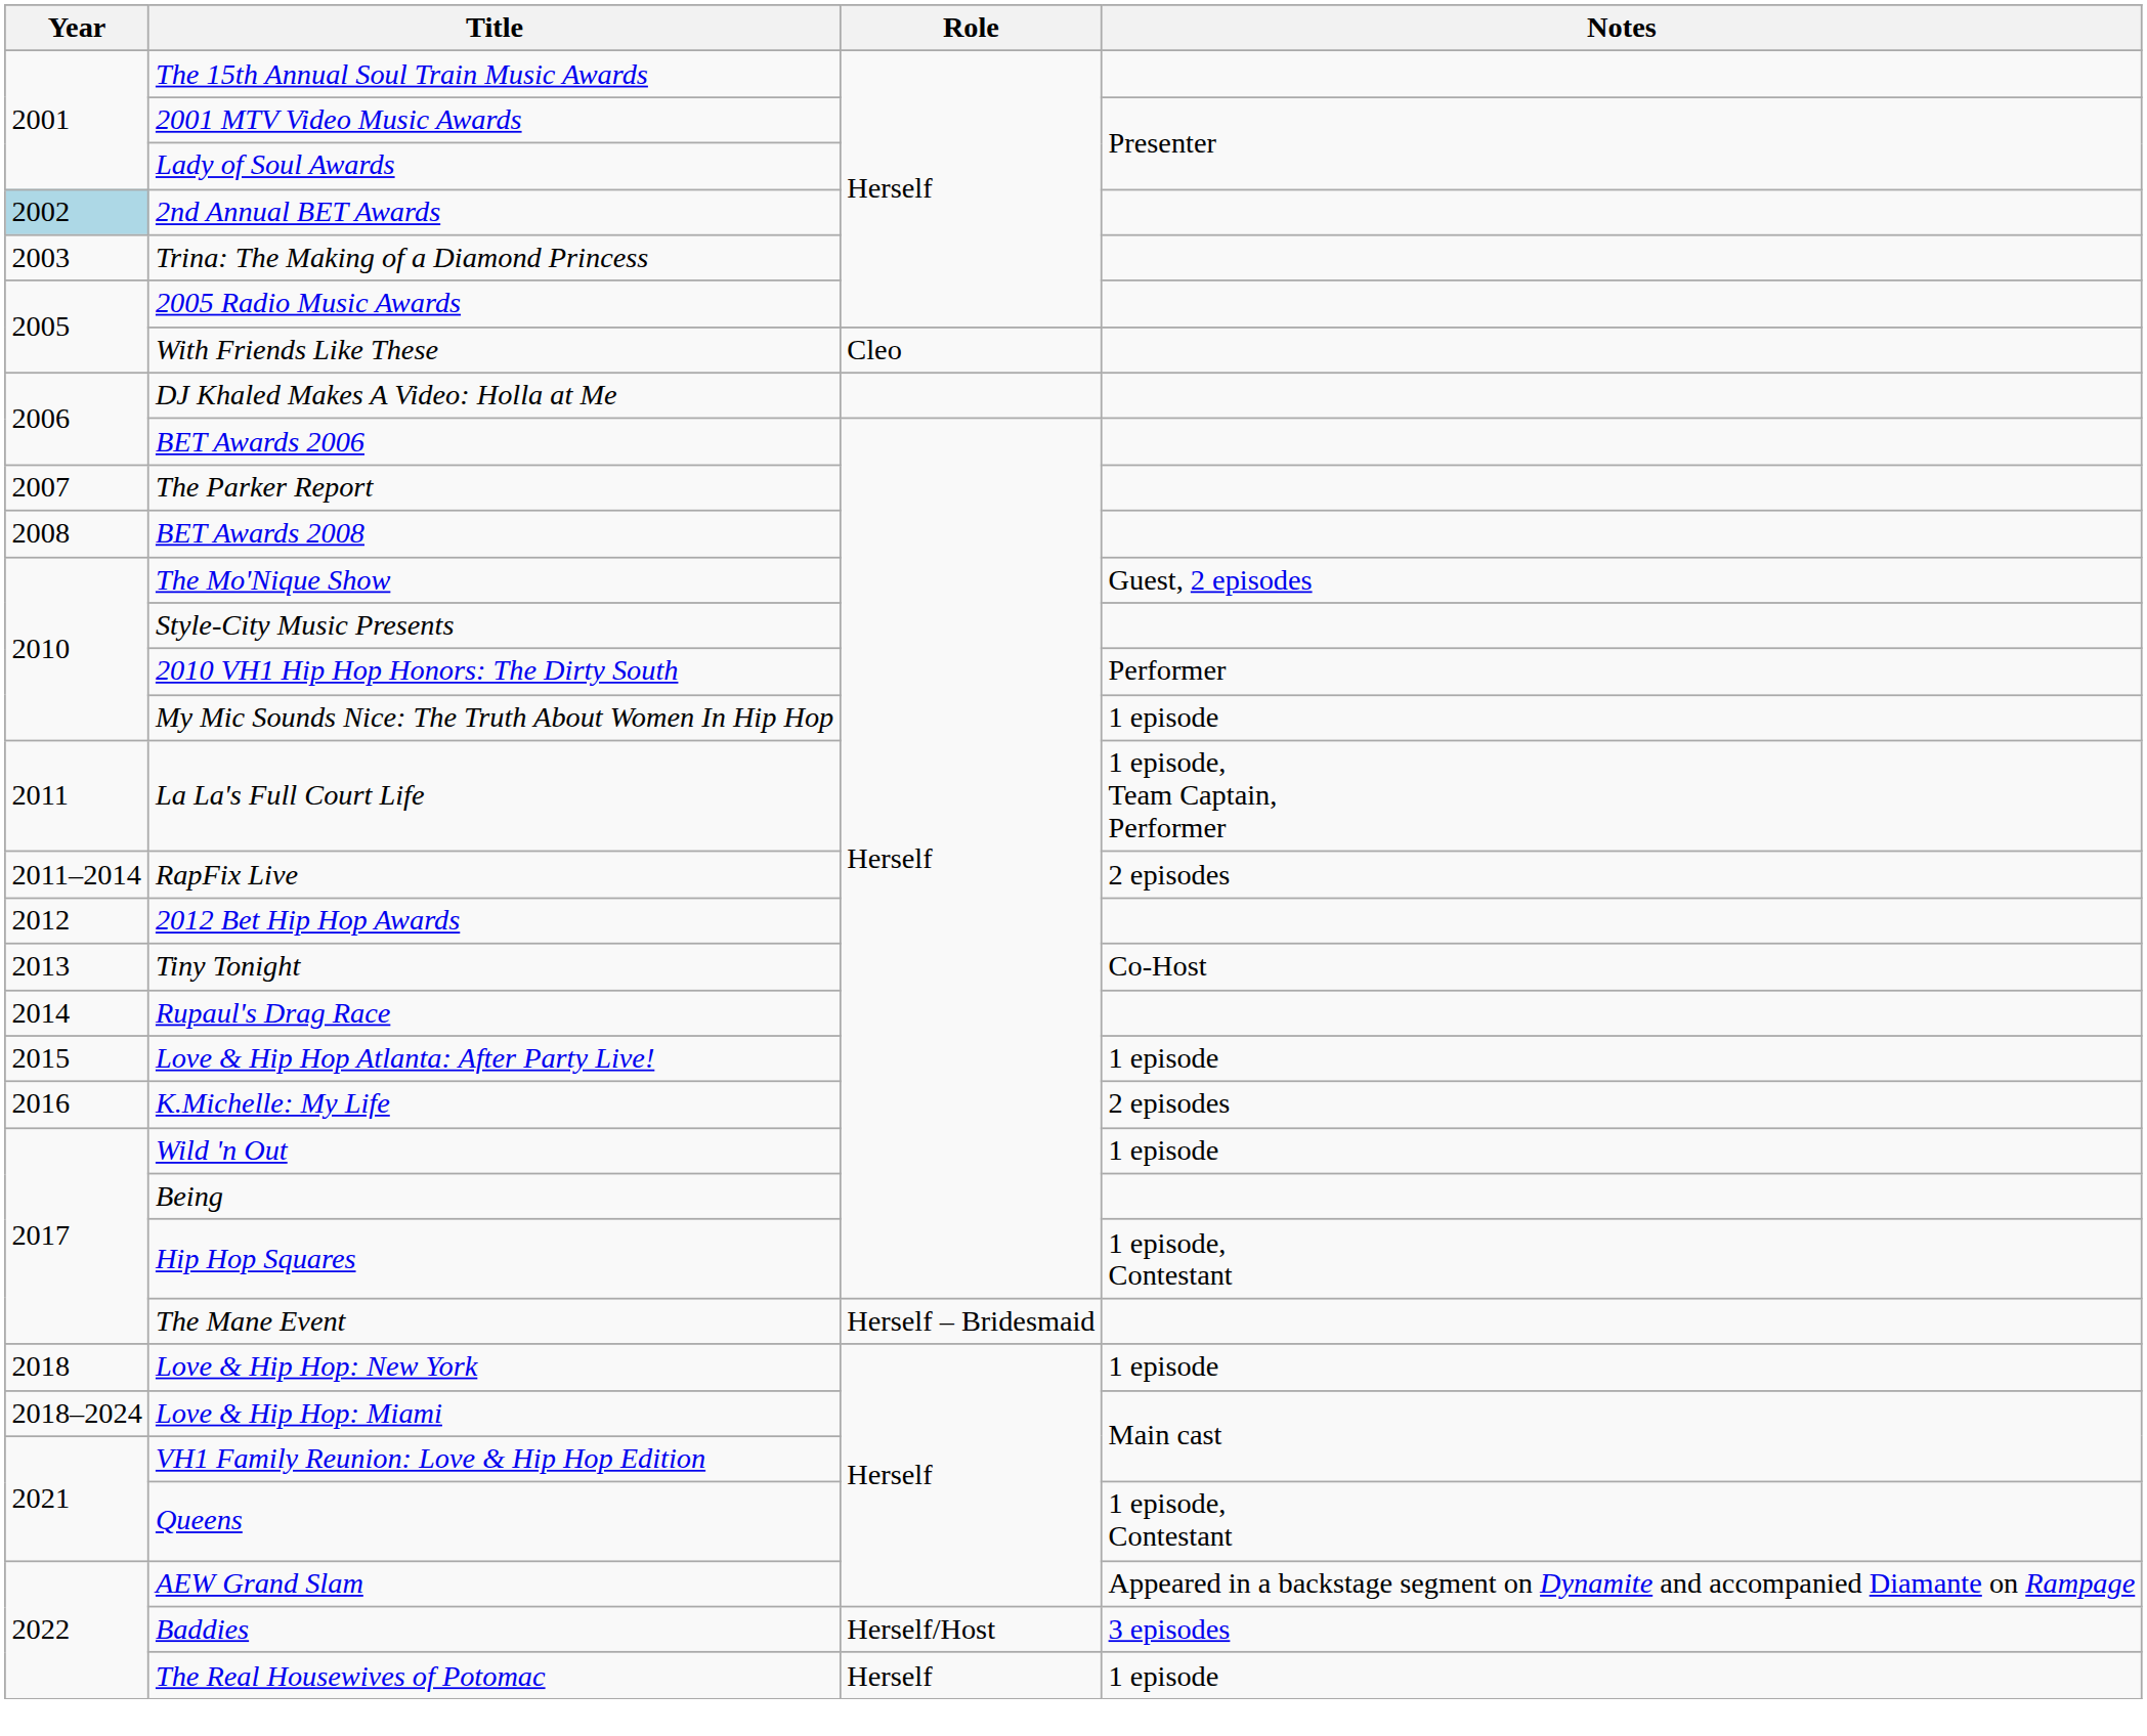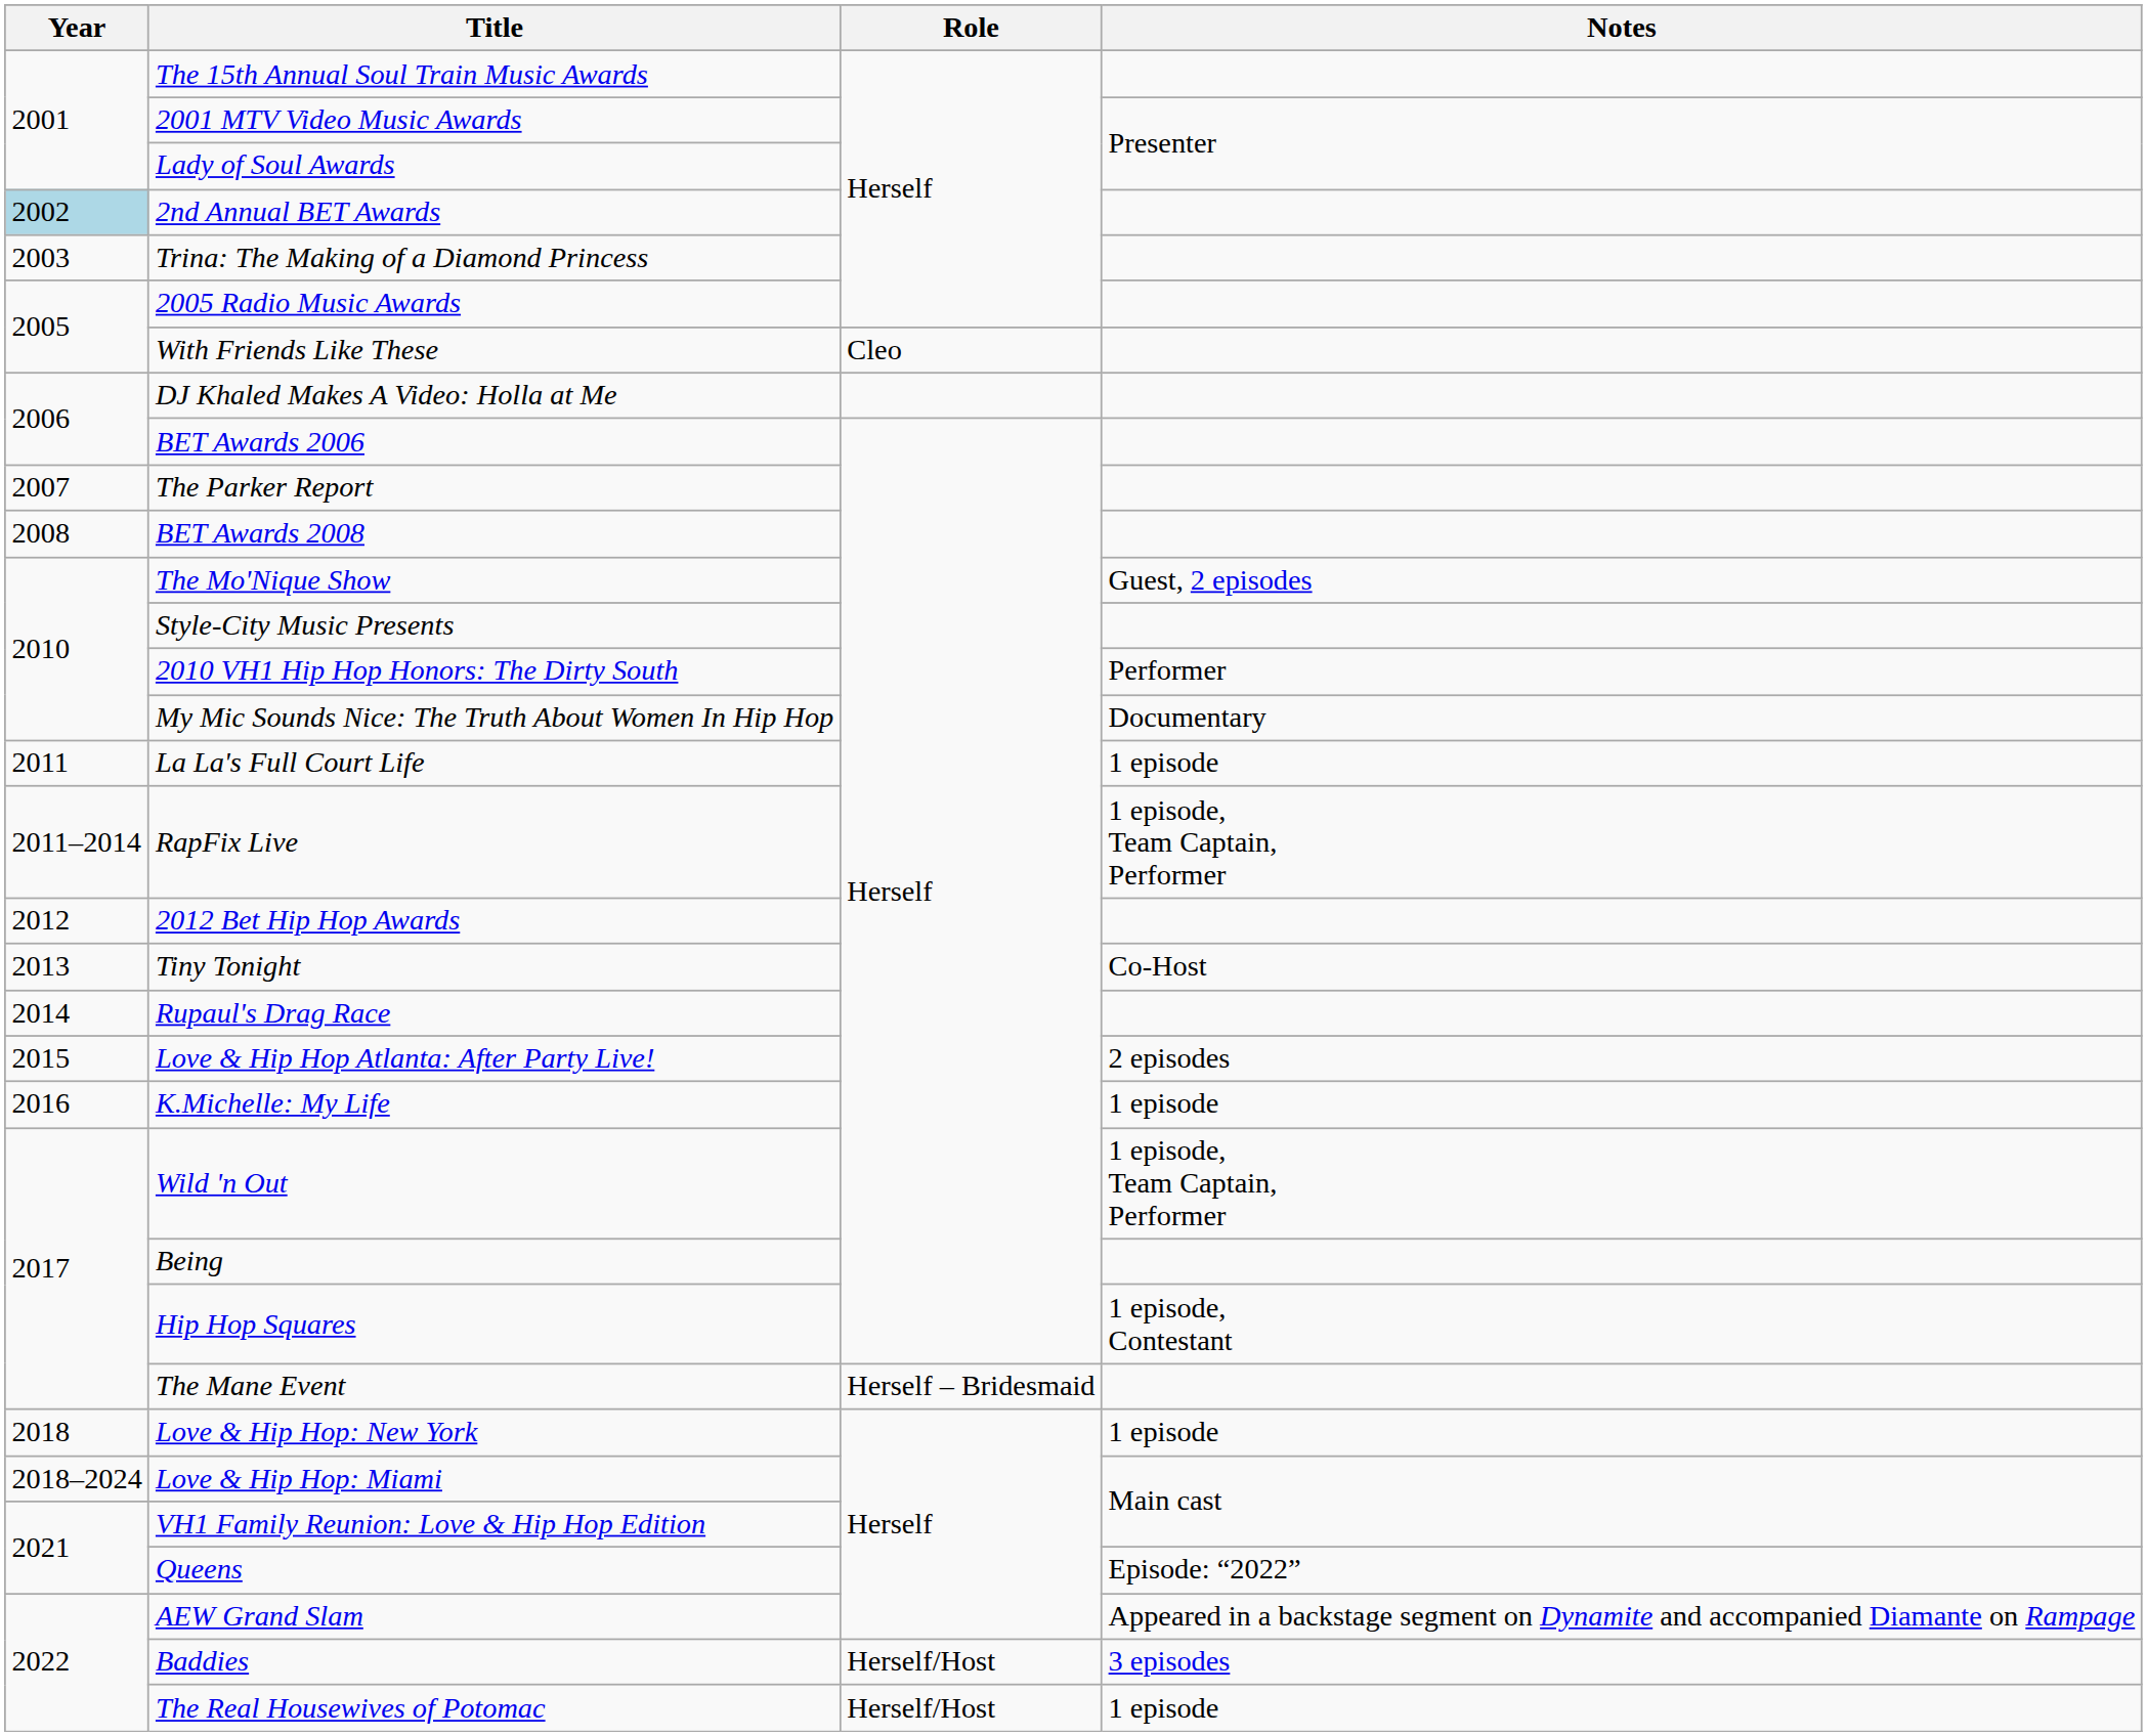My Mic Sounds Nice: The Truth About Women In Hip Hop | Notes: 1 episode -> Documentary
La La's Full Court Life | Notes: 1 episode, Team Captain, Performer -> 1 episode
RapFix Live | Notes: 2 episodes -> 1 episode, Team Captain, Performer
Love & Hip Hop Atlanta: After Party Live! | Notes: 1 episode -> 2 episodes
K.Michelle: My Life | Notes: 2 episodes -> 1 episode
Wild 'n Out | Notes: 1 episode -> 1 episode, Team Captain, Performer
Queens | Notes: 1 episode, Contestant -> Episode: “2022”
The Real Housewives of Potomac | Role: Herself -> Herself/Host
